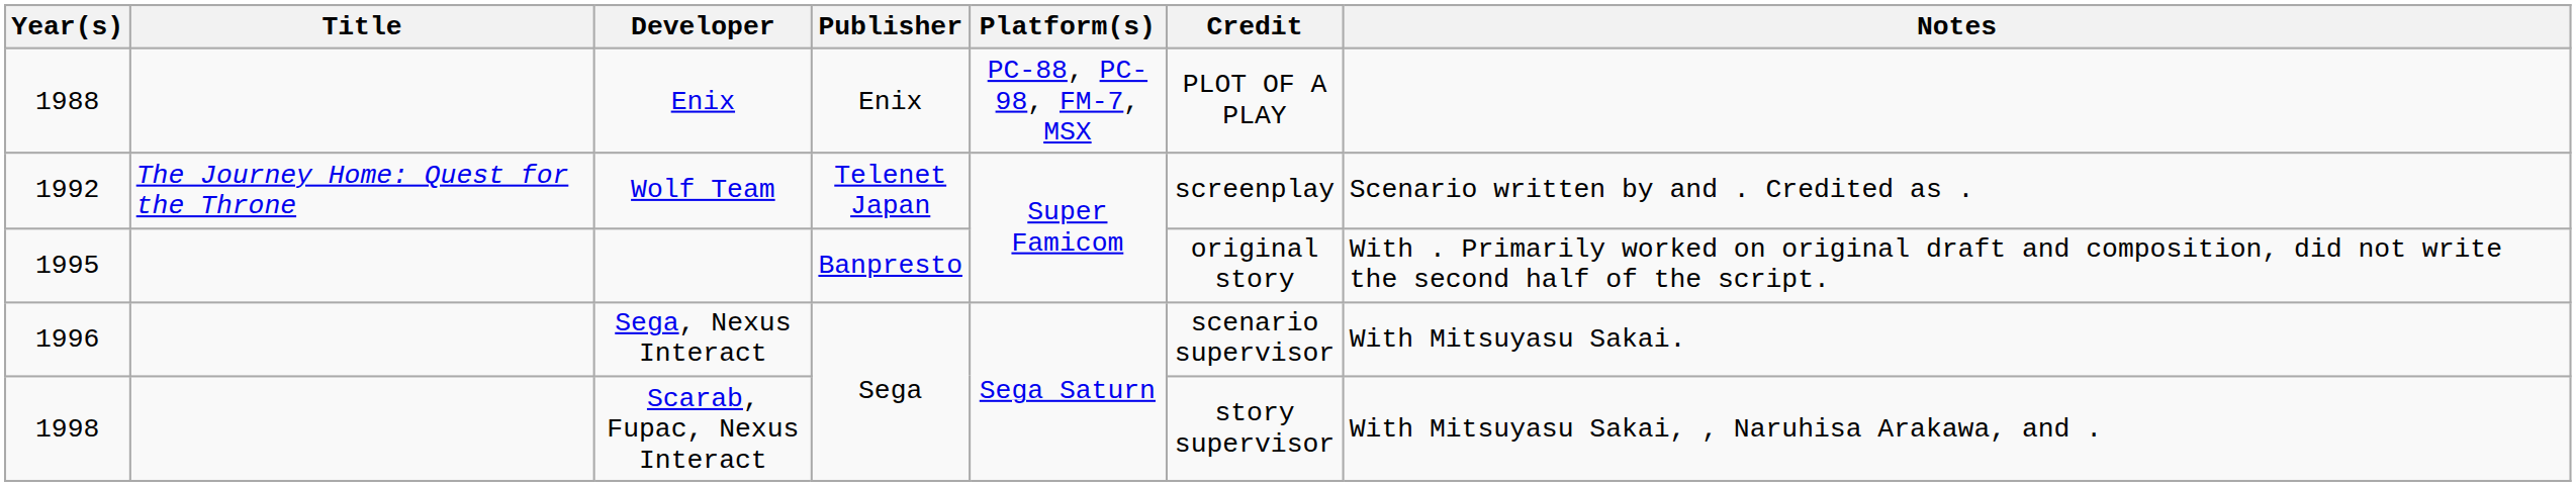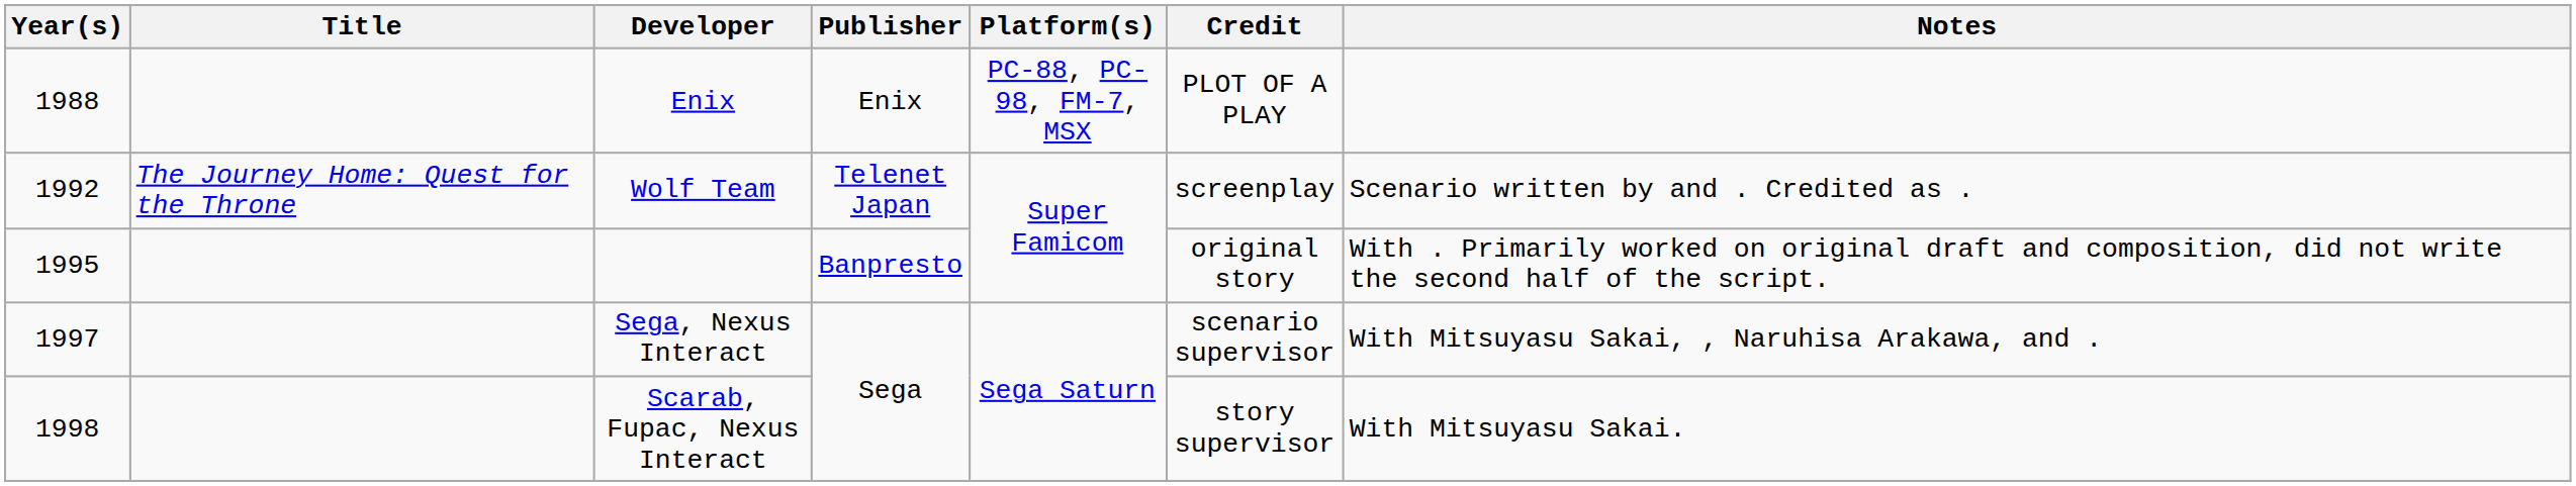Sega, Nexus Interact | Year(s): 1996 -> 1997
Sega, Nexus Interact | Notes: With Mitsuyasu Sakai. -> With Mitsuyasu Sakai, , Naruhisa Arakawa, and .
Scarab, Fupac, Nexus Interact | Notes: With Mitsuyasu Sakai, , Naruhisa Arakawa, and . -> With Mitsuyasu Sakai.
